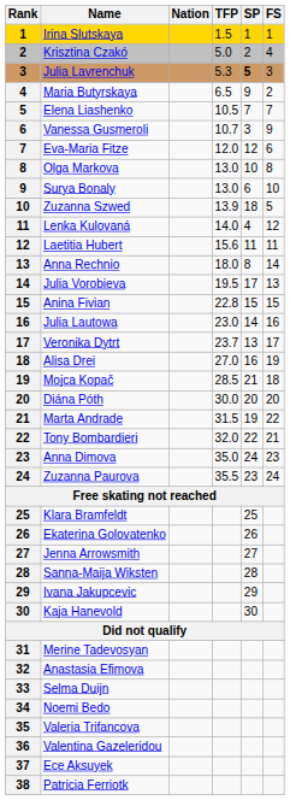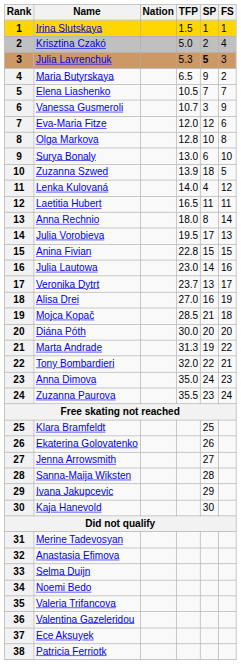Olga Markova | TFP: 13.0 -> 12.8
Laetitia Hubert | TFP: 15.6 -> 16.5
Marta Andrade | TFP: 31.5 -> 31.3
